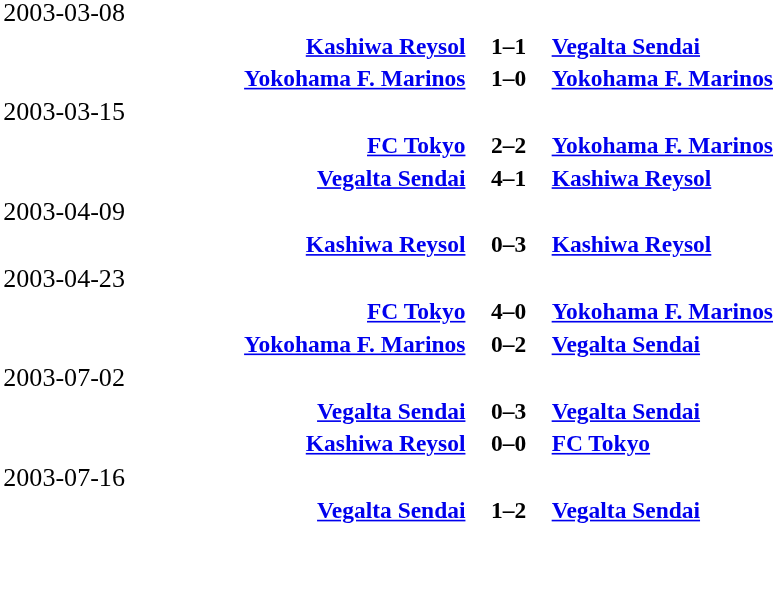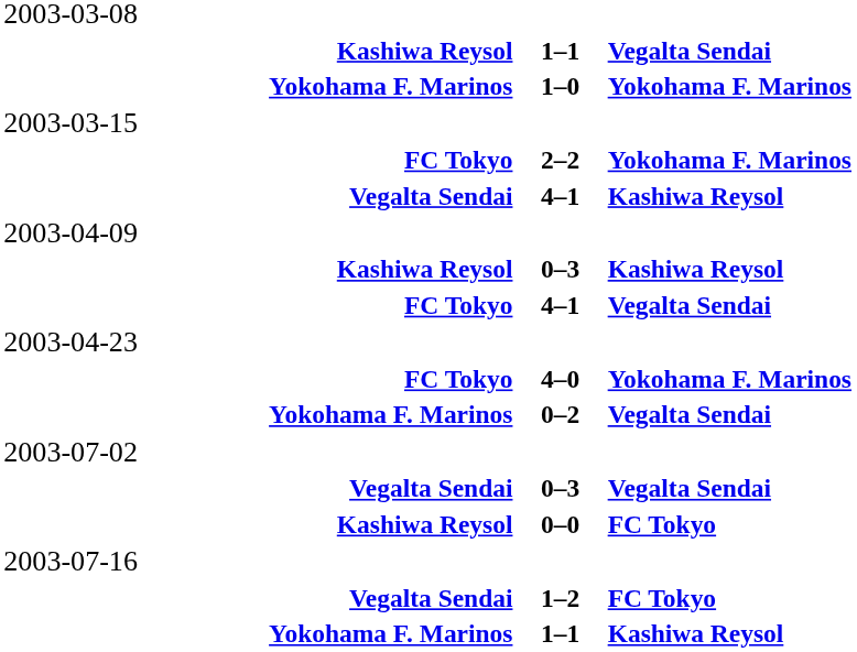+ row: FC Tokyo | 4–1 | Vegalta Sendai
Vegalta Sendai / 1–2 | column 3: Vegalta Sendai -> FC Tokyo
+ row: Yokohama F. Marinos | 1–1 | Kashiwa Reysol
